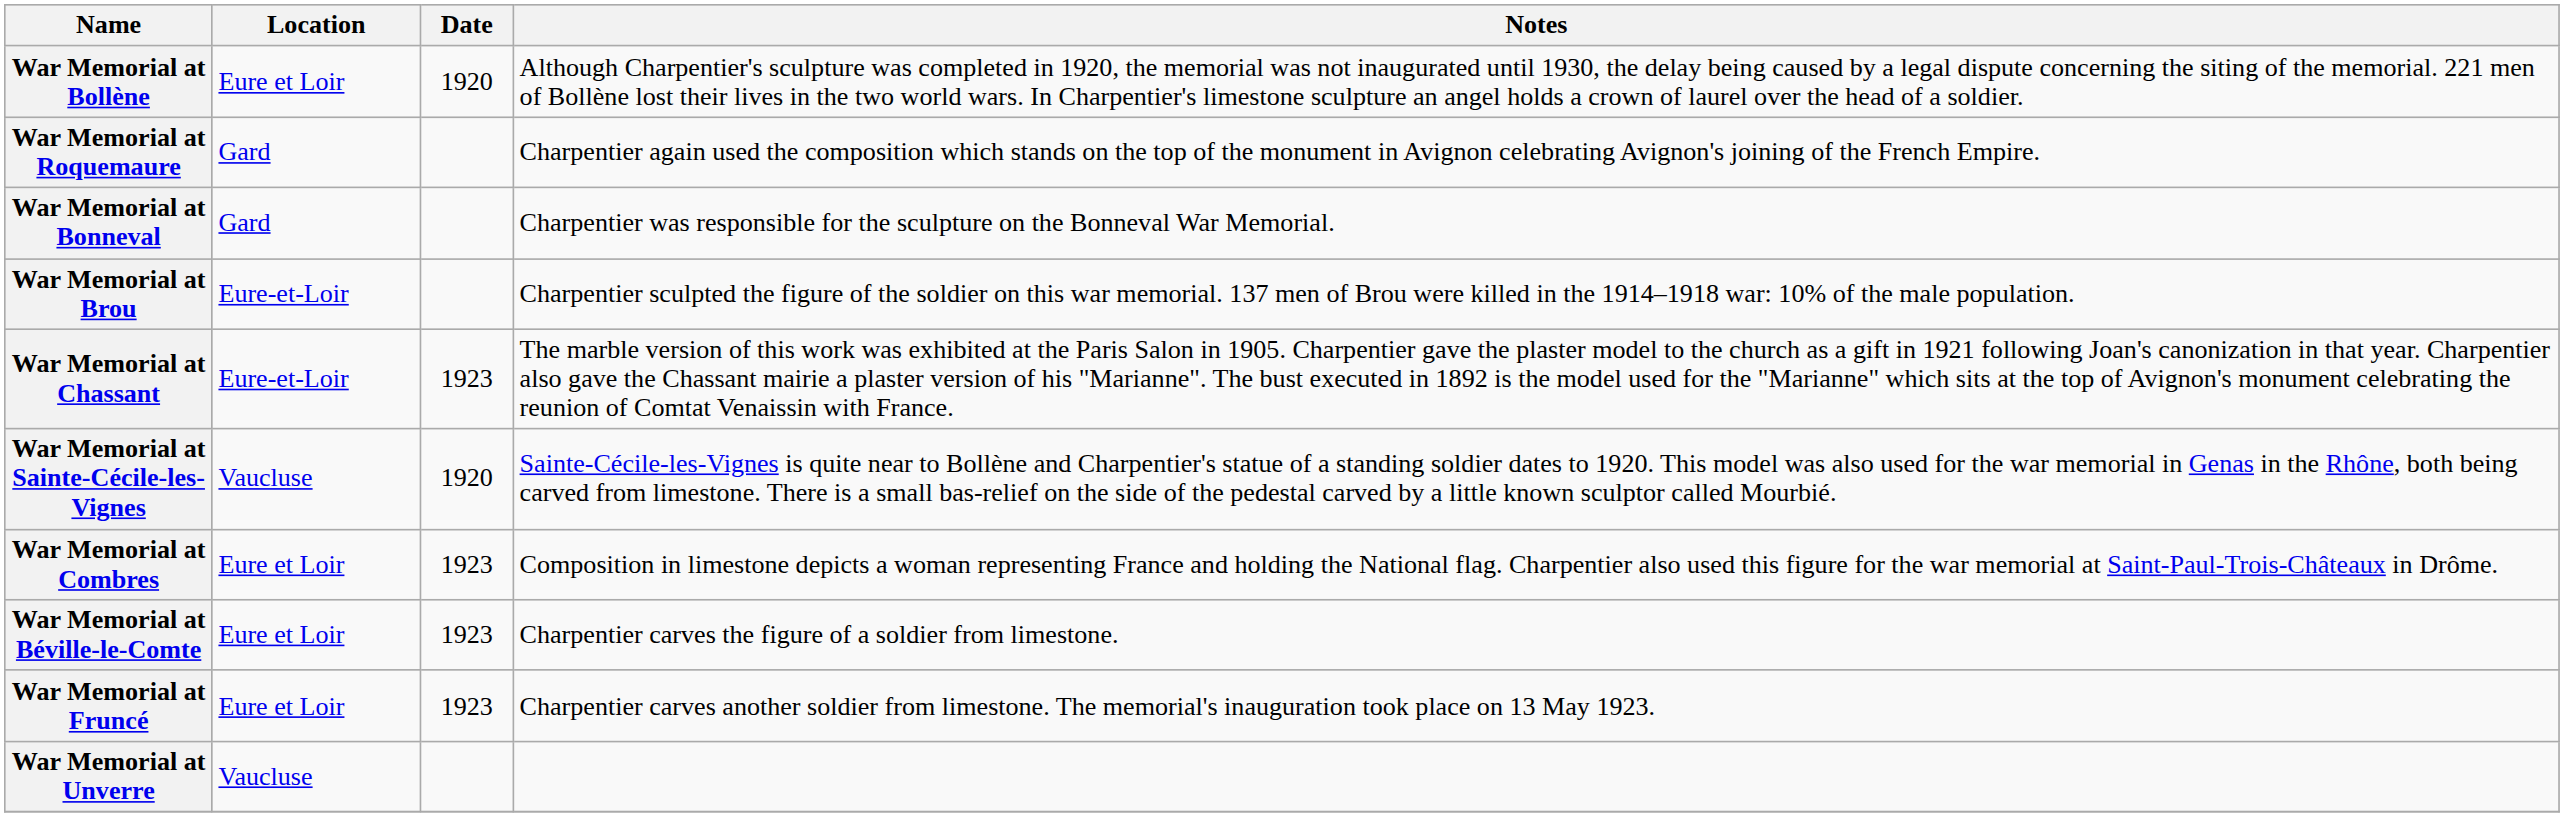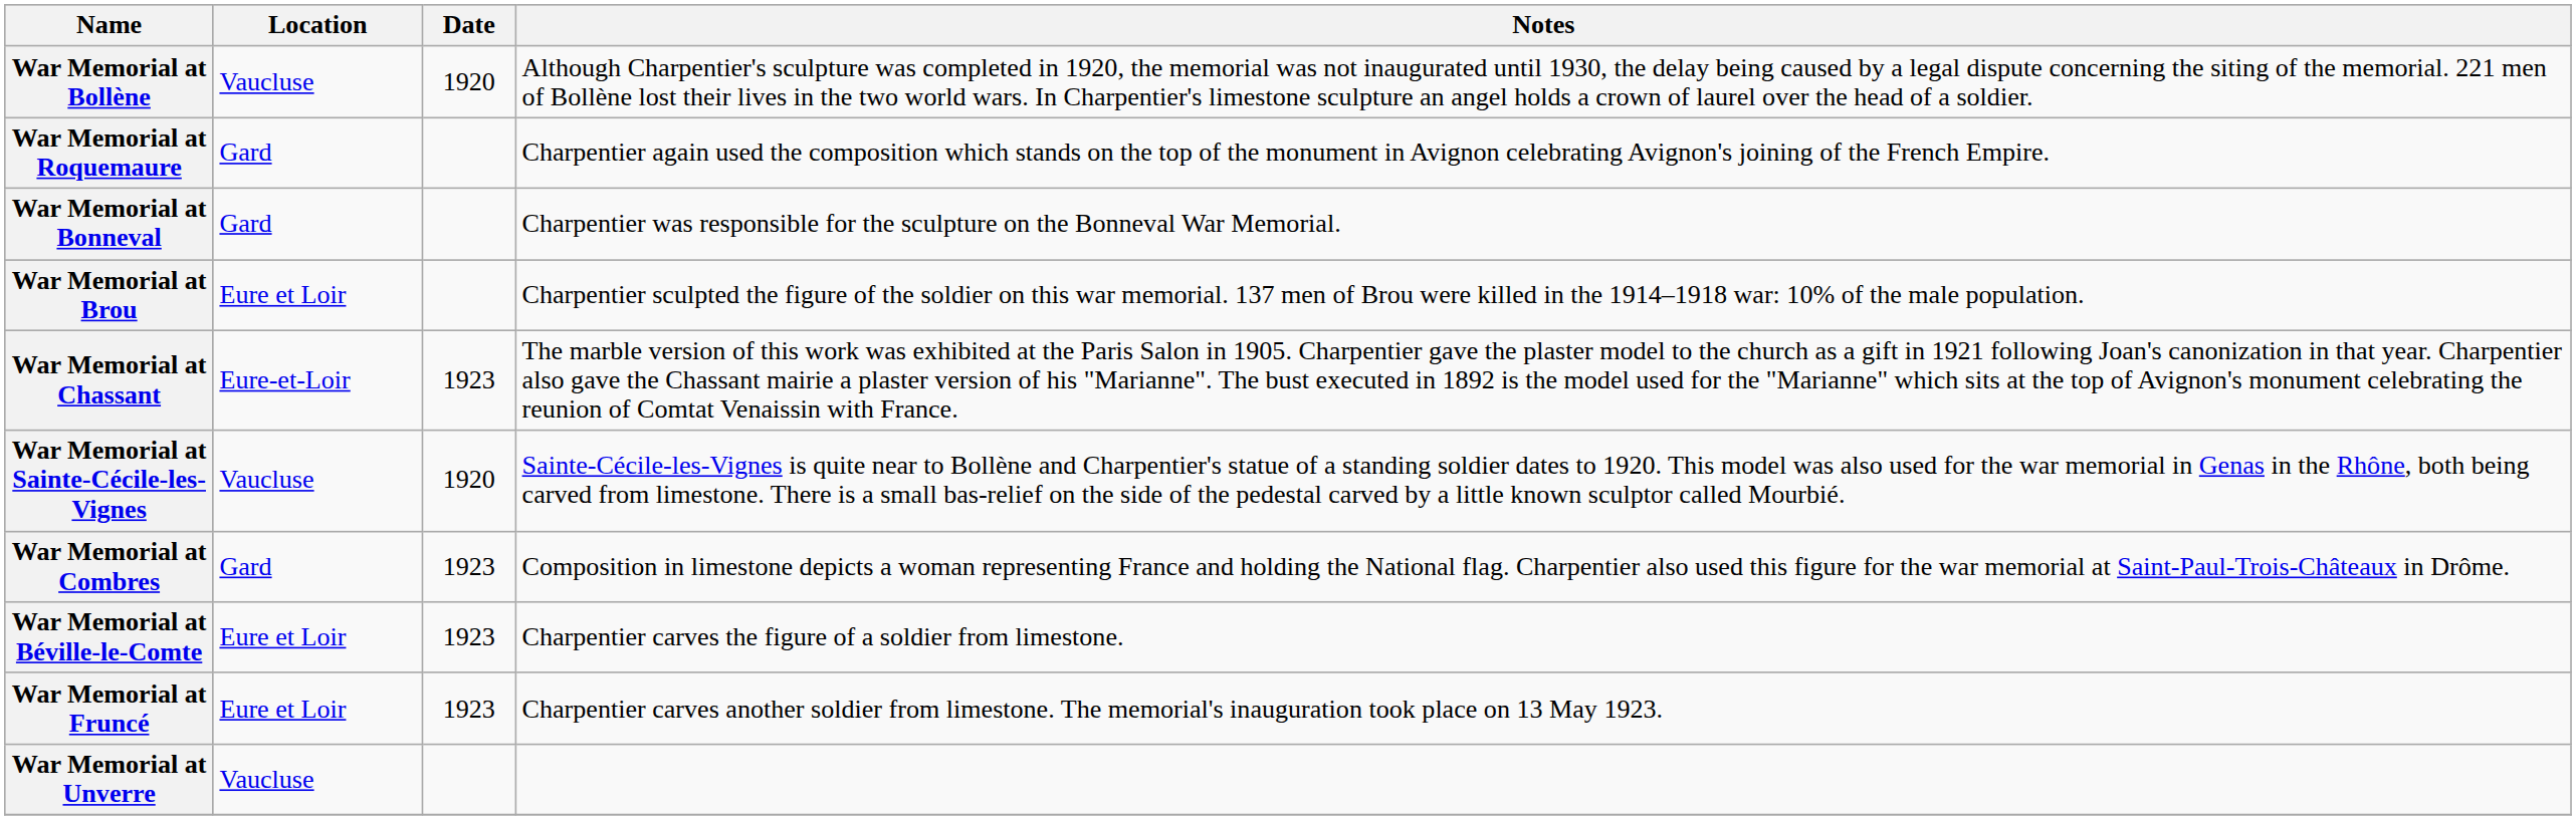War Memorial at Bollène | Location: Eure et Loir -> Vaucluse
War Memorial at Brou | Location: Eure-et-Loir -> Eure et Loir
War Memorial at Combres | Location: Eure et Loir -> Gard
